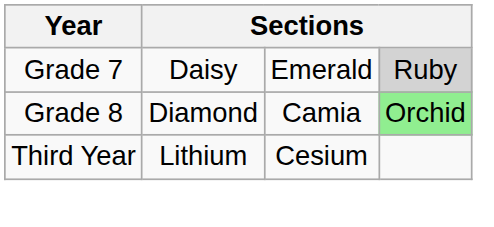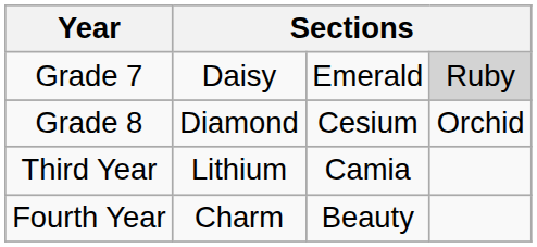Grade 8 | column 3: Camia -> Cesium
Grade 8 | column 4: lightgreen background -> no background
Third Year | column 3: Cesium -> Camia
+ row: Fourth Year | Charm | Beauty
